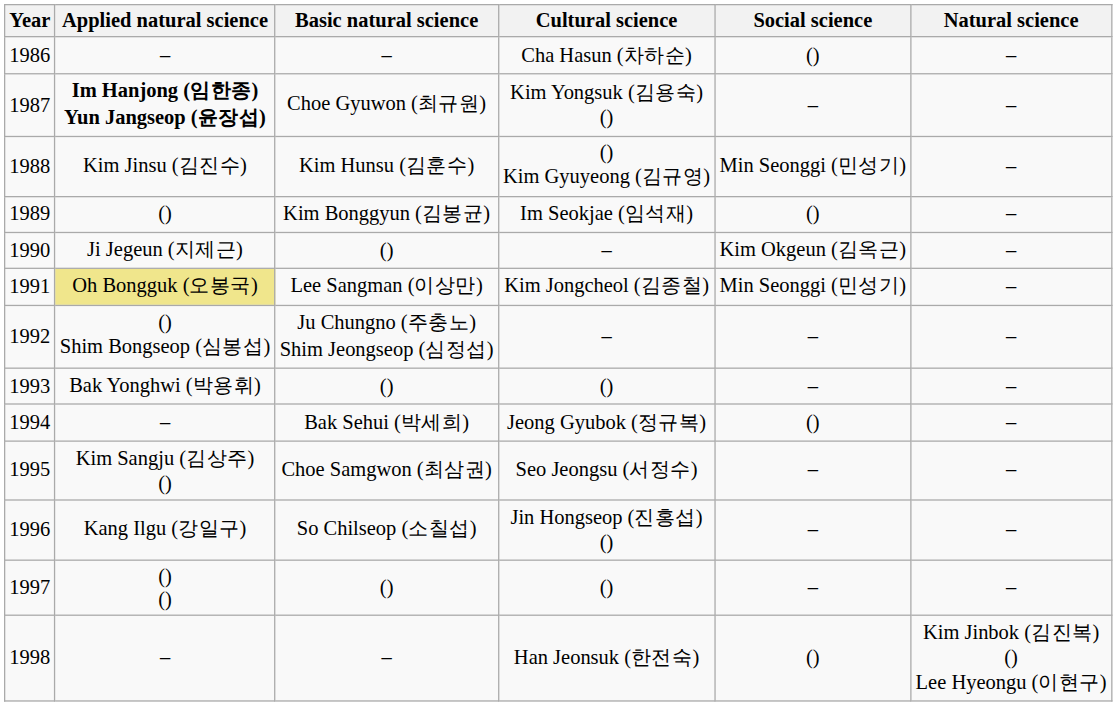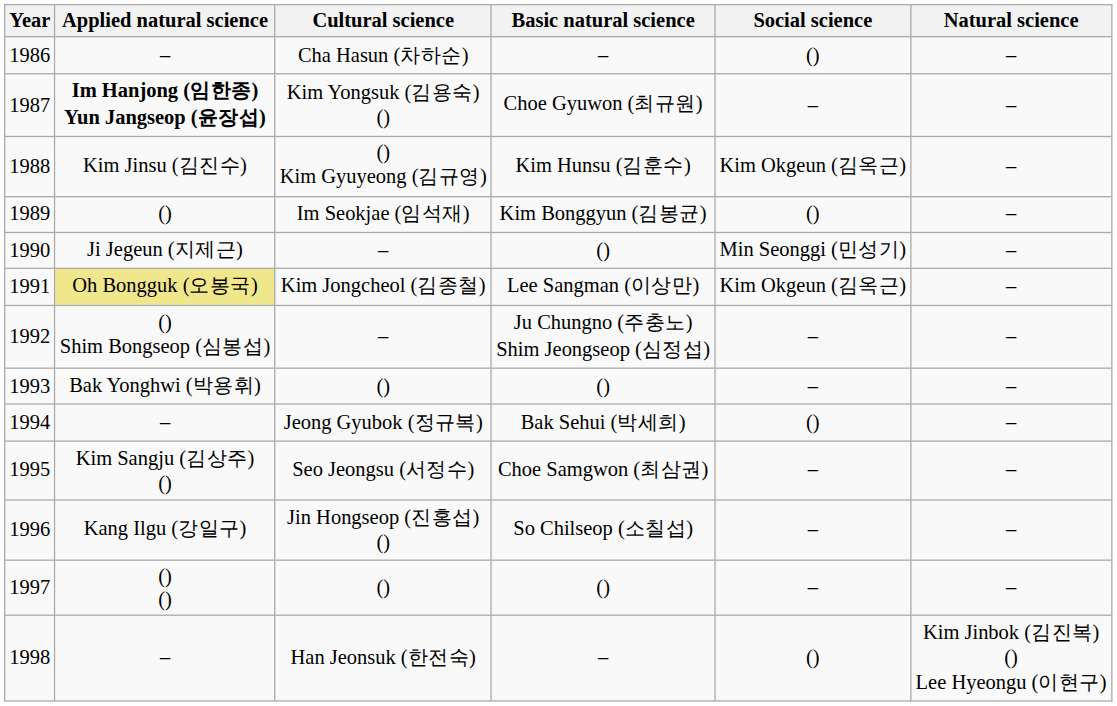columns swapped: Cultural science <-> Basic natural science
1988 | Social science: Min Seonggi (민성기) -> Kim Okgeun (김옥근)
1990 | Social science: Kim Okgeun (김옥근) -> Min Seonggi (민성기)
1991 | Social science: Min Seonggi (민성기) -> Kim Okgeun (김옥근)
